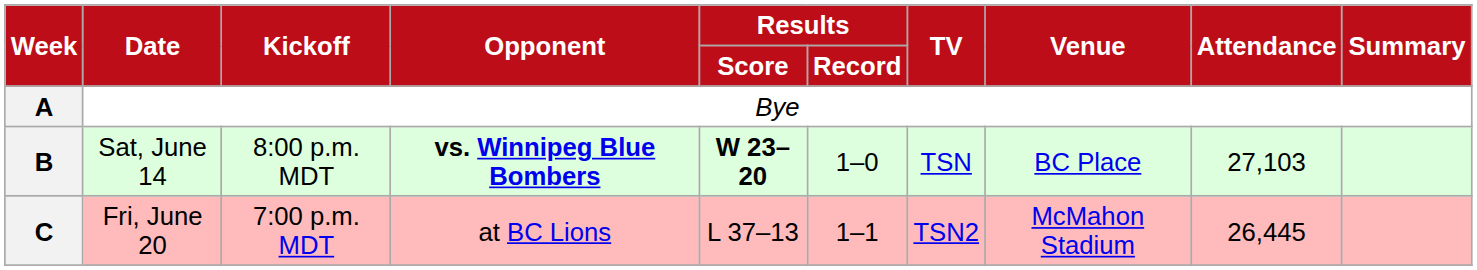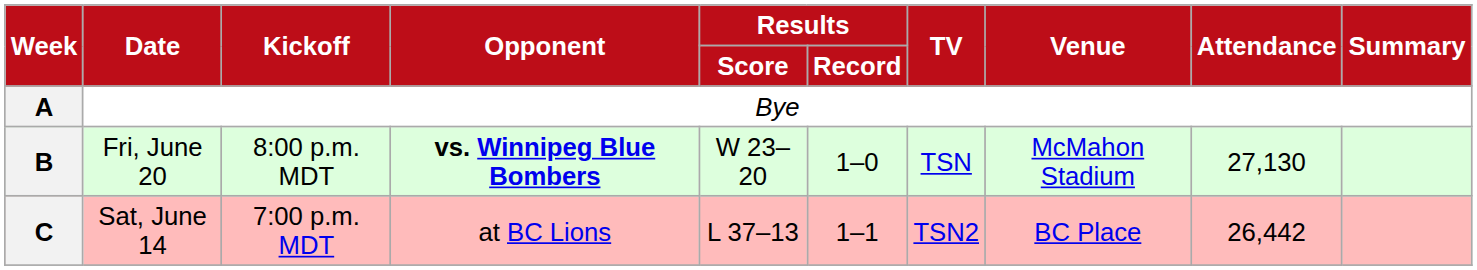B | Date: Sat, June 14 -> Fri, June 20
B | Results / Score: bold -> normal
B | Venue: BC Place -> McMahon Stadium
B | Attendance: 27,103 -> 27,130
C | Date: Fri, June 20 -> Sat, June 14
C | Venue: McMahon Stadium -> BC Place
C | Attendance: 26,445 -> 26,442
